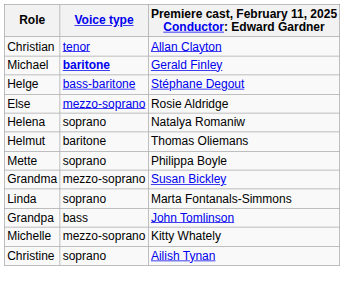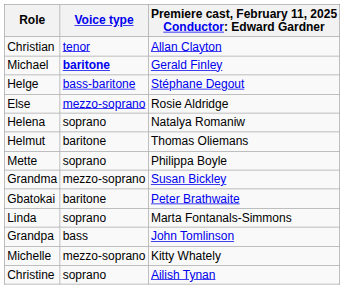+ row: Gbatokai | baritone | Peter Brathwaite
